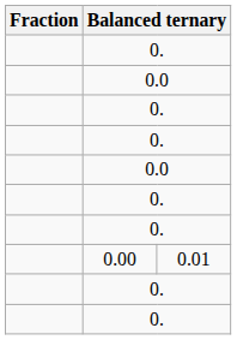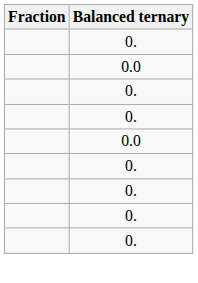- row: 0.00 | 0.01
